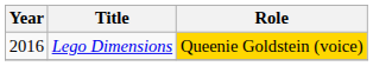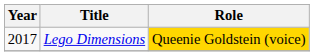Lego Dimensions | Year: 2016 -> 2017
